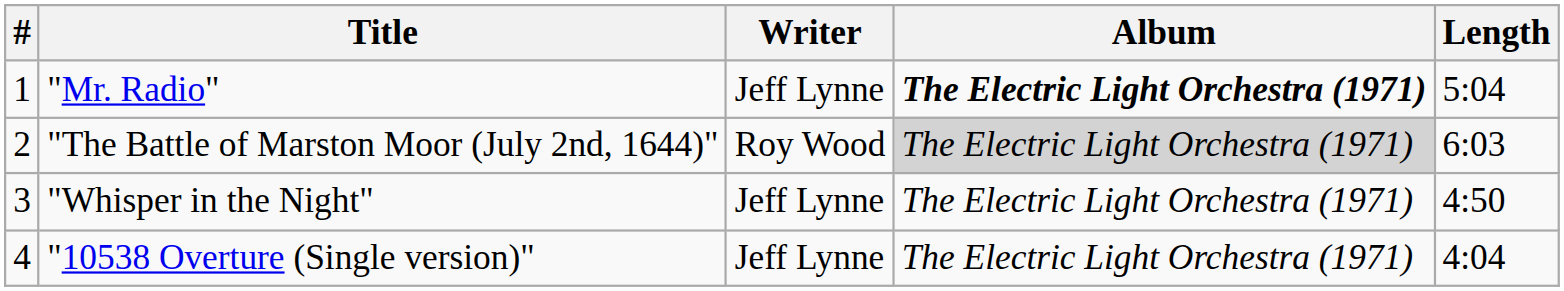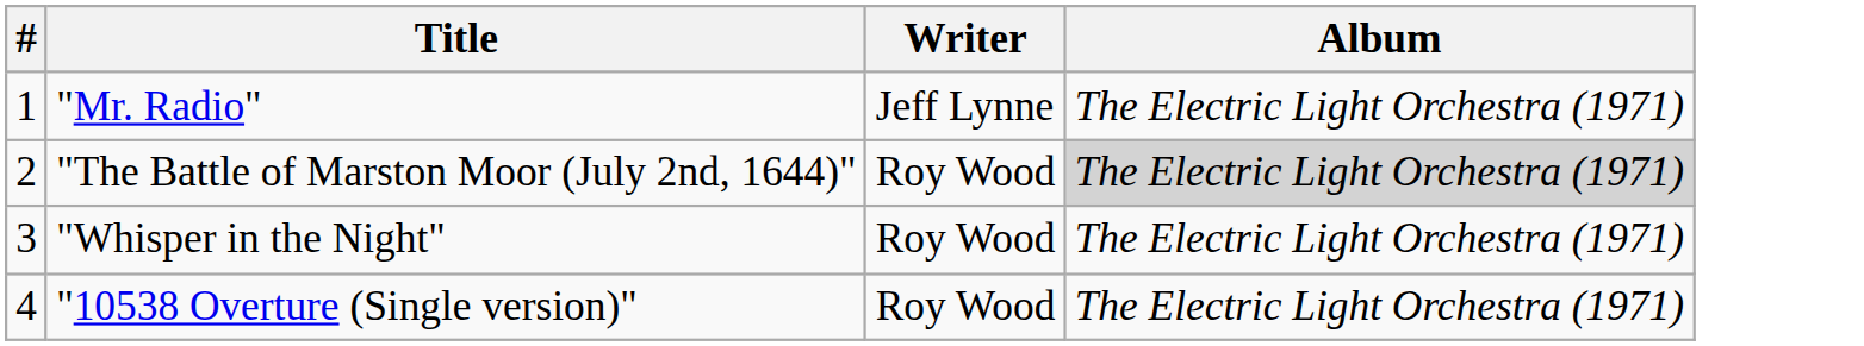- column: Length | 5:04 | 6:03 | 4:50 | 4:04
"Mr. Radio" | Album: bold -> normal
"Whisper in the Night" | Writer: Jeff Lynne -> Roy Wood
"10538 Overture (Single version)" | Writer: Jeff Lynne -> Roy Wood
